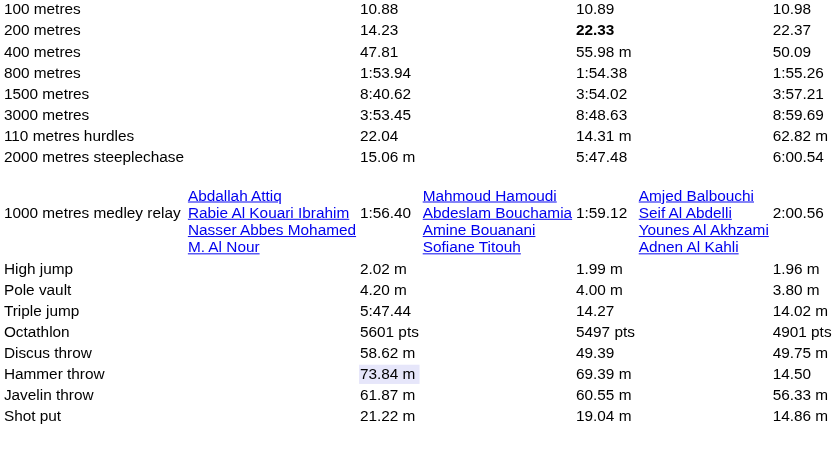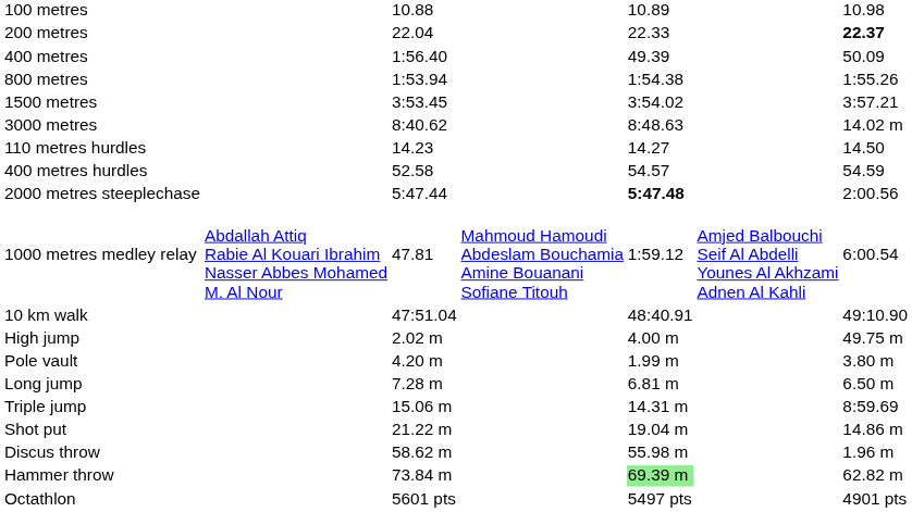200 metres | column 3: 14.23 -> 22.04
200 metres | column 5: bold -> normal
200 metres | column 7: normal -> bold
400 metres | column 3: 47.81 -> 1:56.40
400 metres | column 5: 55.98 m -> 49.39
1500 metres | column 3: 8:40.62 -> 3:53.45
3000 metres | column 3: 3:53.45 -> 8:40.62
3000 metres | column 7: 8:59.69 -> 14.02 m
110 metres hurdles | column 3: 22.04 -> 14.23
110 metres hurdles | column 5: 14.31 m -> 14.27
110 metres hurdles | column 7: 62.82 m -> 14.50
+ row: 400 metres hurdles | 52.58 | 54.57 | 54.59
2000 metres steeplechase | column 3: 15.06 m -> 5:47.44
2000 metres steeplechase | column 5: normal -> bold
2000 metres steeplechase | column 7: 6:00.54 -> 2:00.56
1000 metres medley relay | column 3: 1:56.40 -> 47.81
1000 metres medley relay | column 7: 2:00.56 -> 6:00.54
+ row: 10 km walk | 47:51.04 | 48:40.91 | 49:10.90
High jump | column 5: 1.99 m -> 4.00 m
High jump | column 7: 1.96 m -> 49.75 m
Pole vault | column 5: 4.00 m -> 1.99 m
+ row: Long jump | 7.28 m | 6.81 m | 6.50 m
Triple jump | column 3: 5:47.44 -> 15.06 m
Triple jump | column 5: 14.27 -> 14.31 m
Triple jump | column 7: 14.02 m -> 8:59.69
rows swapped: Shot put <-> Octathlon
Discus throw | column 5: 49.39 -> 55.98 m
Discus throw | column 7: 49.75 m -> 1.96 m
Hammer throw | column 3: lavender background -> no background
Hammer throw | column 5: no background -> lightgreen background
Hammer throw | column 7: 14.50 -> 62.82 m
- row: Javelin throw | 61.87 m | 60.55 m | 56.33 m
